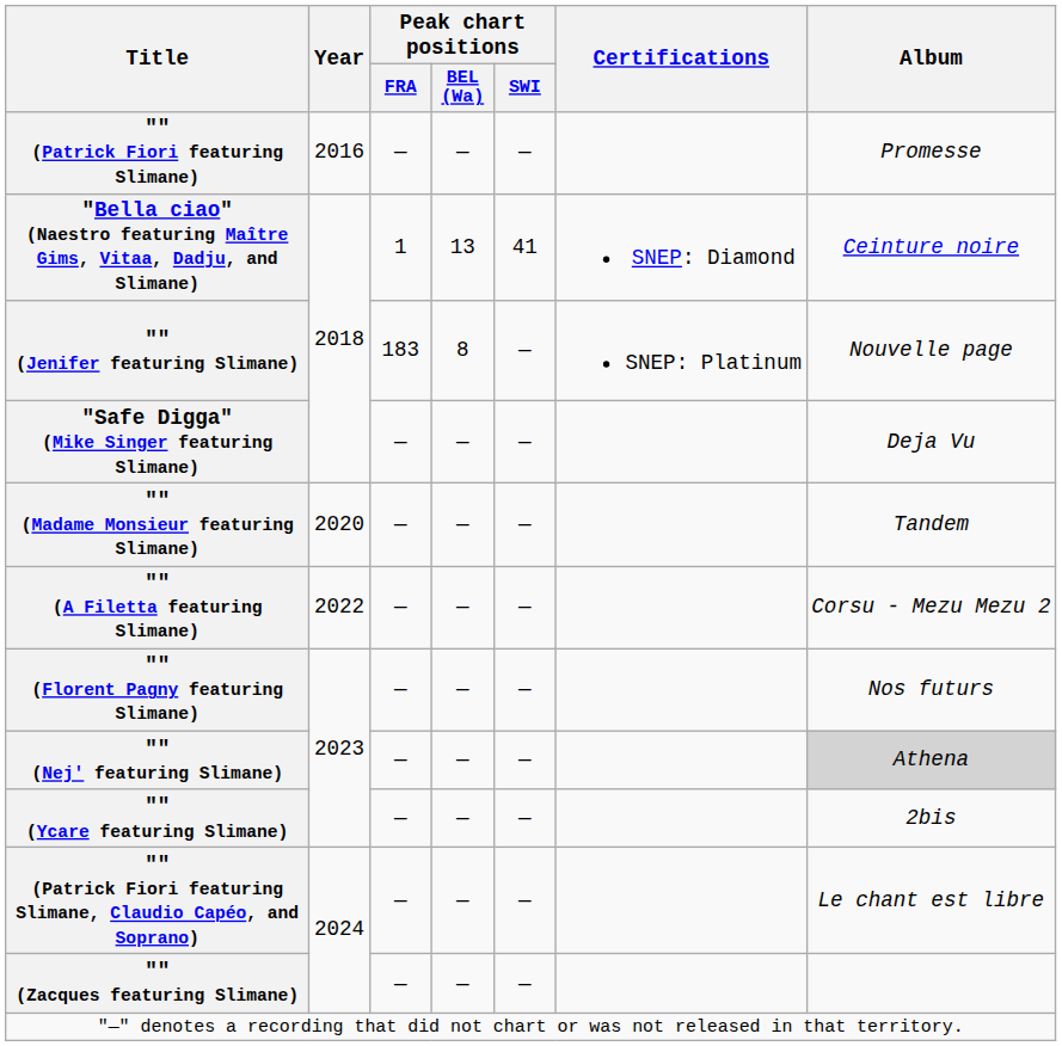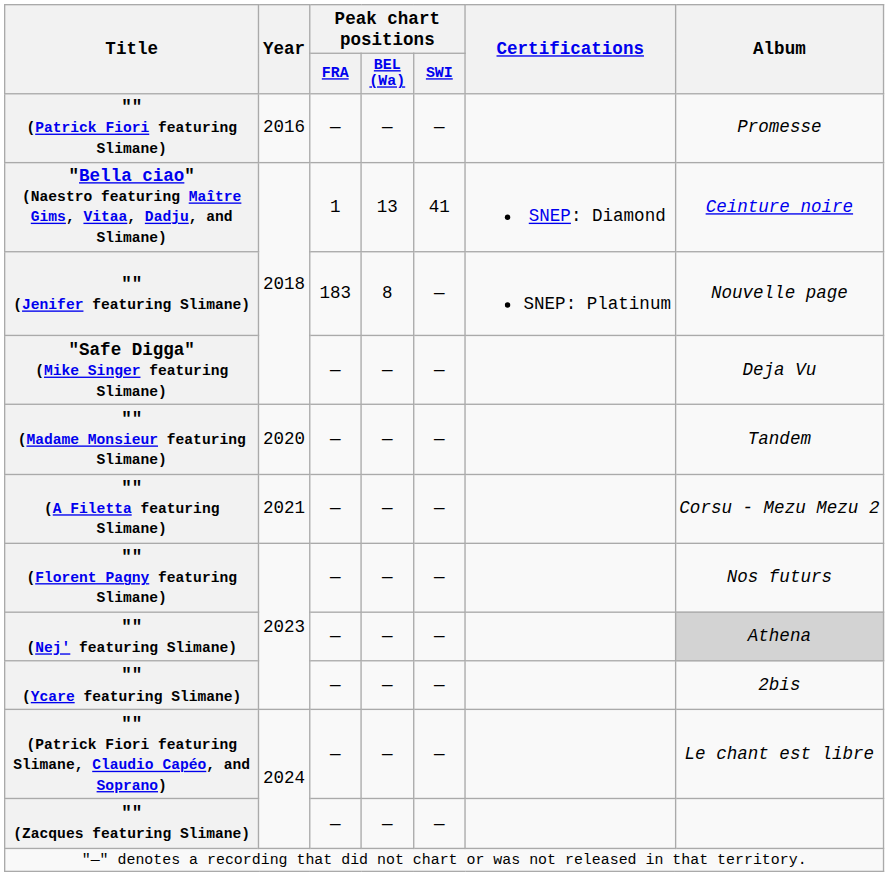"" (A Filetta featuring Slimane) | Year: 2022 -> 2021
